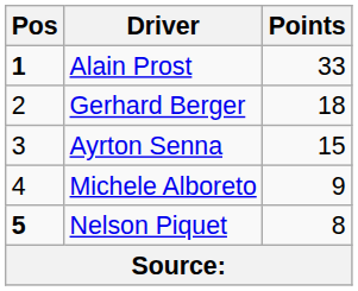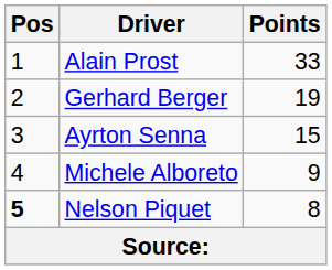Alain Prost | Pos: bold -> normal
Gerhard Berger | Points: 18 -> 19
